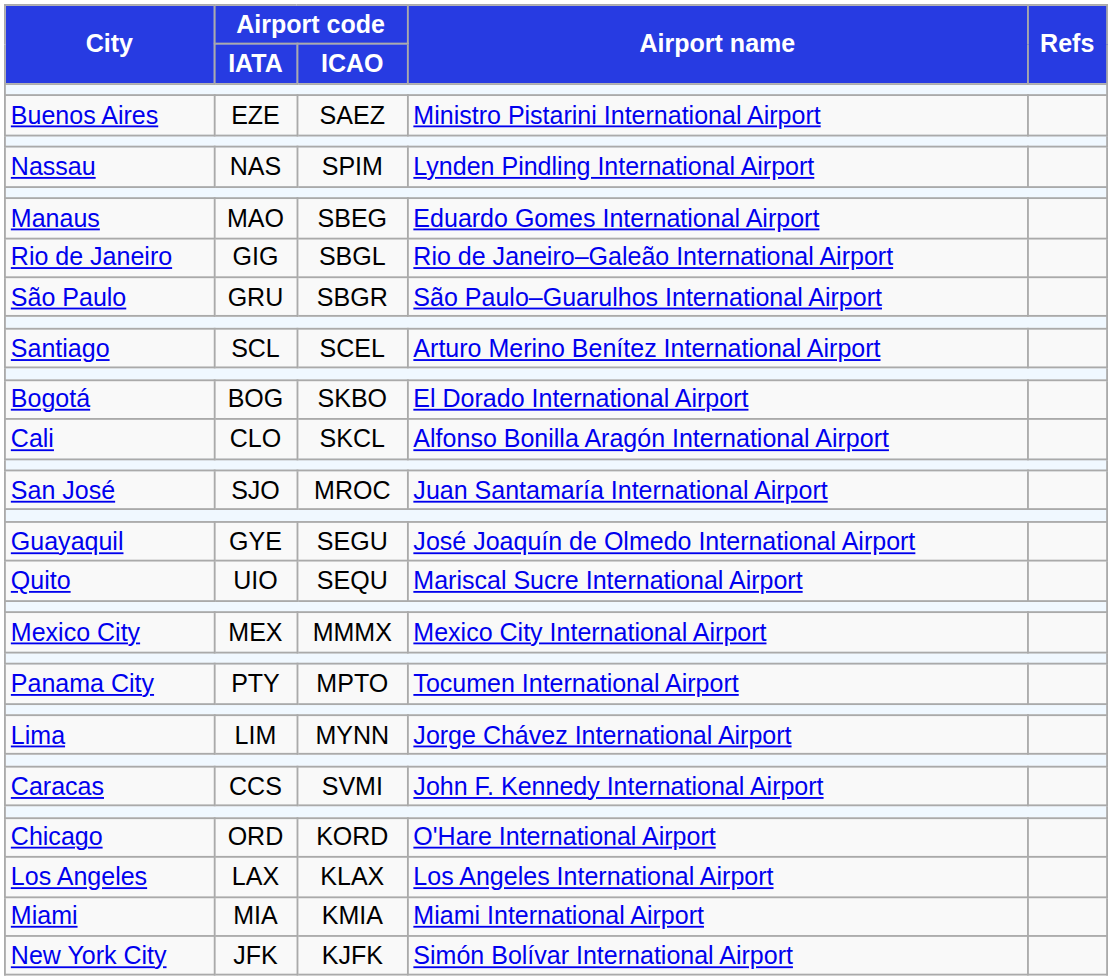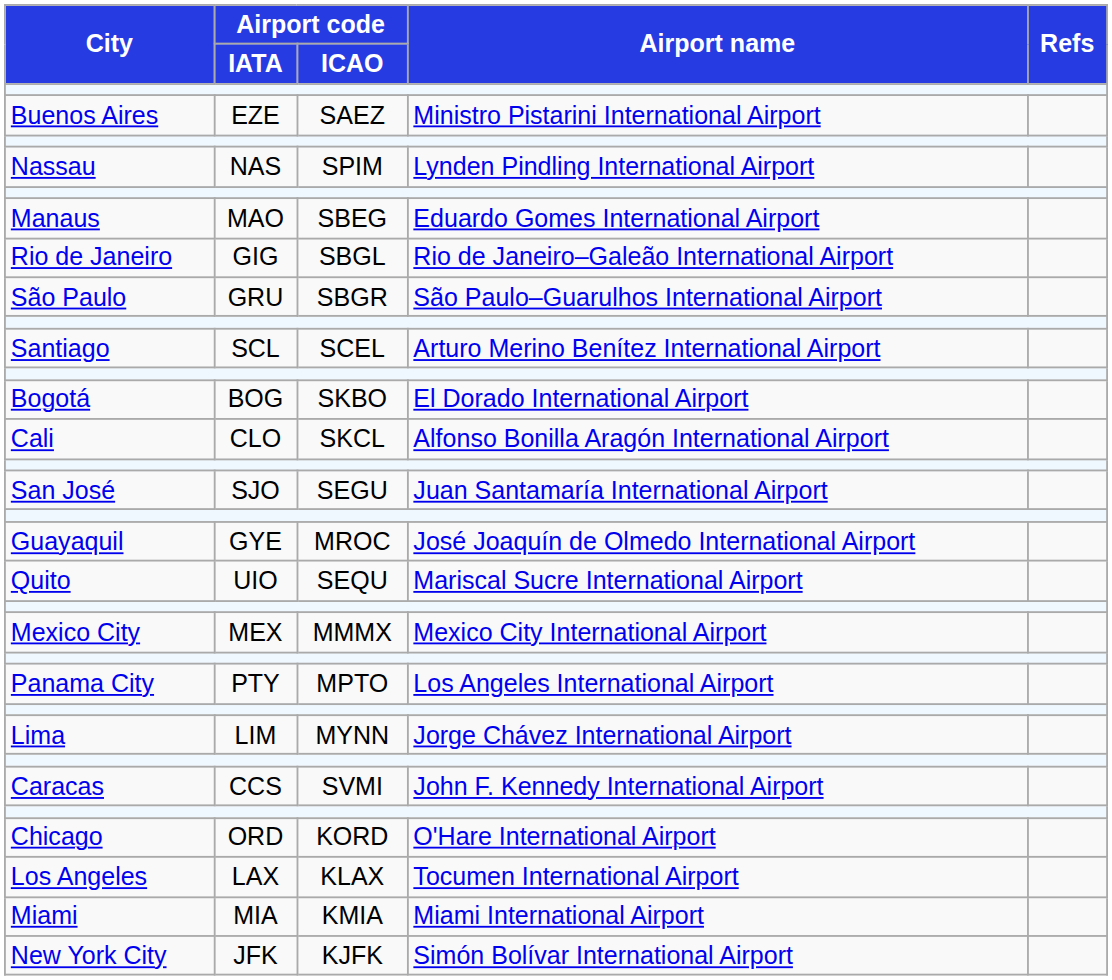San José | Airport code / ICAO: MROC -> SEGU
Guayaquil | Airport code / ICAO: SEGU -> MROC
Panama City | Airport name: Tocumen International Airport -> Los Angeles International Airport
Los Angeles | Airport name: Los Angeles International Airport -> Tocumen International Airport
